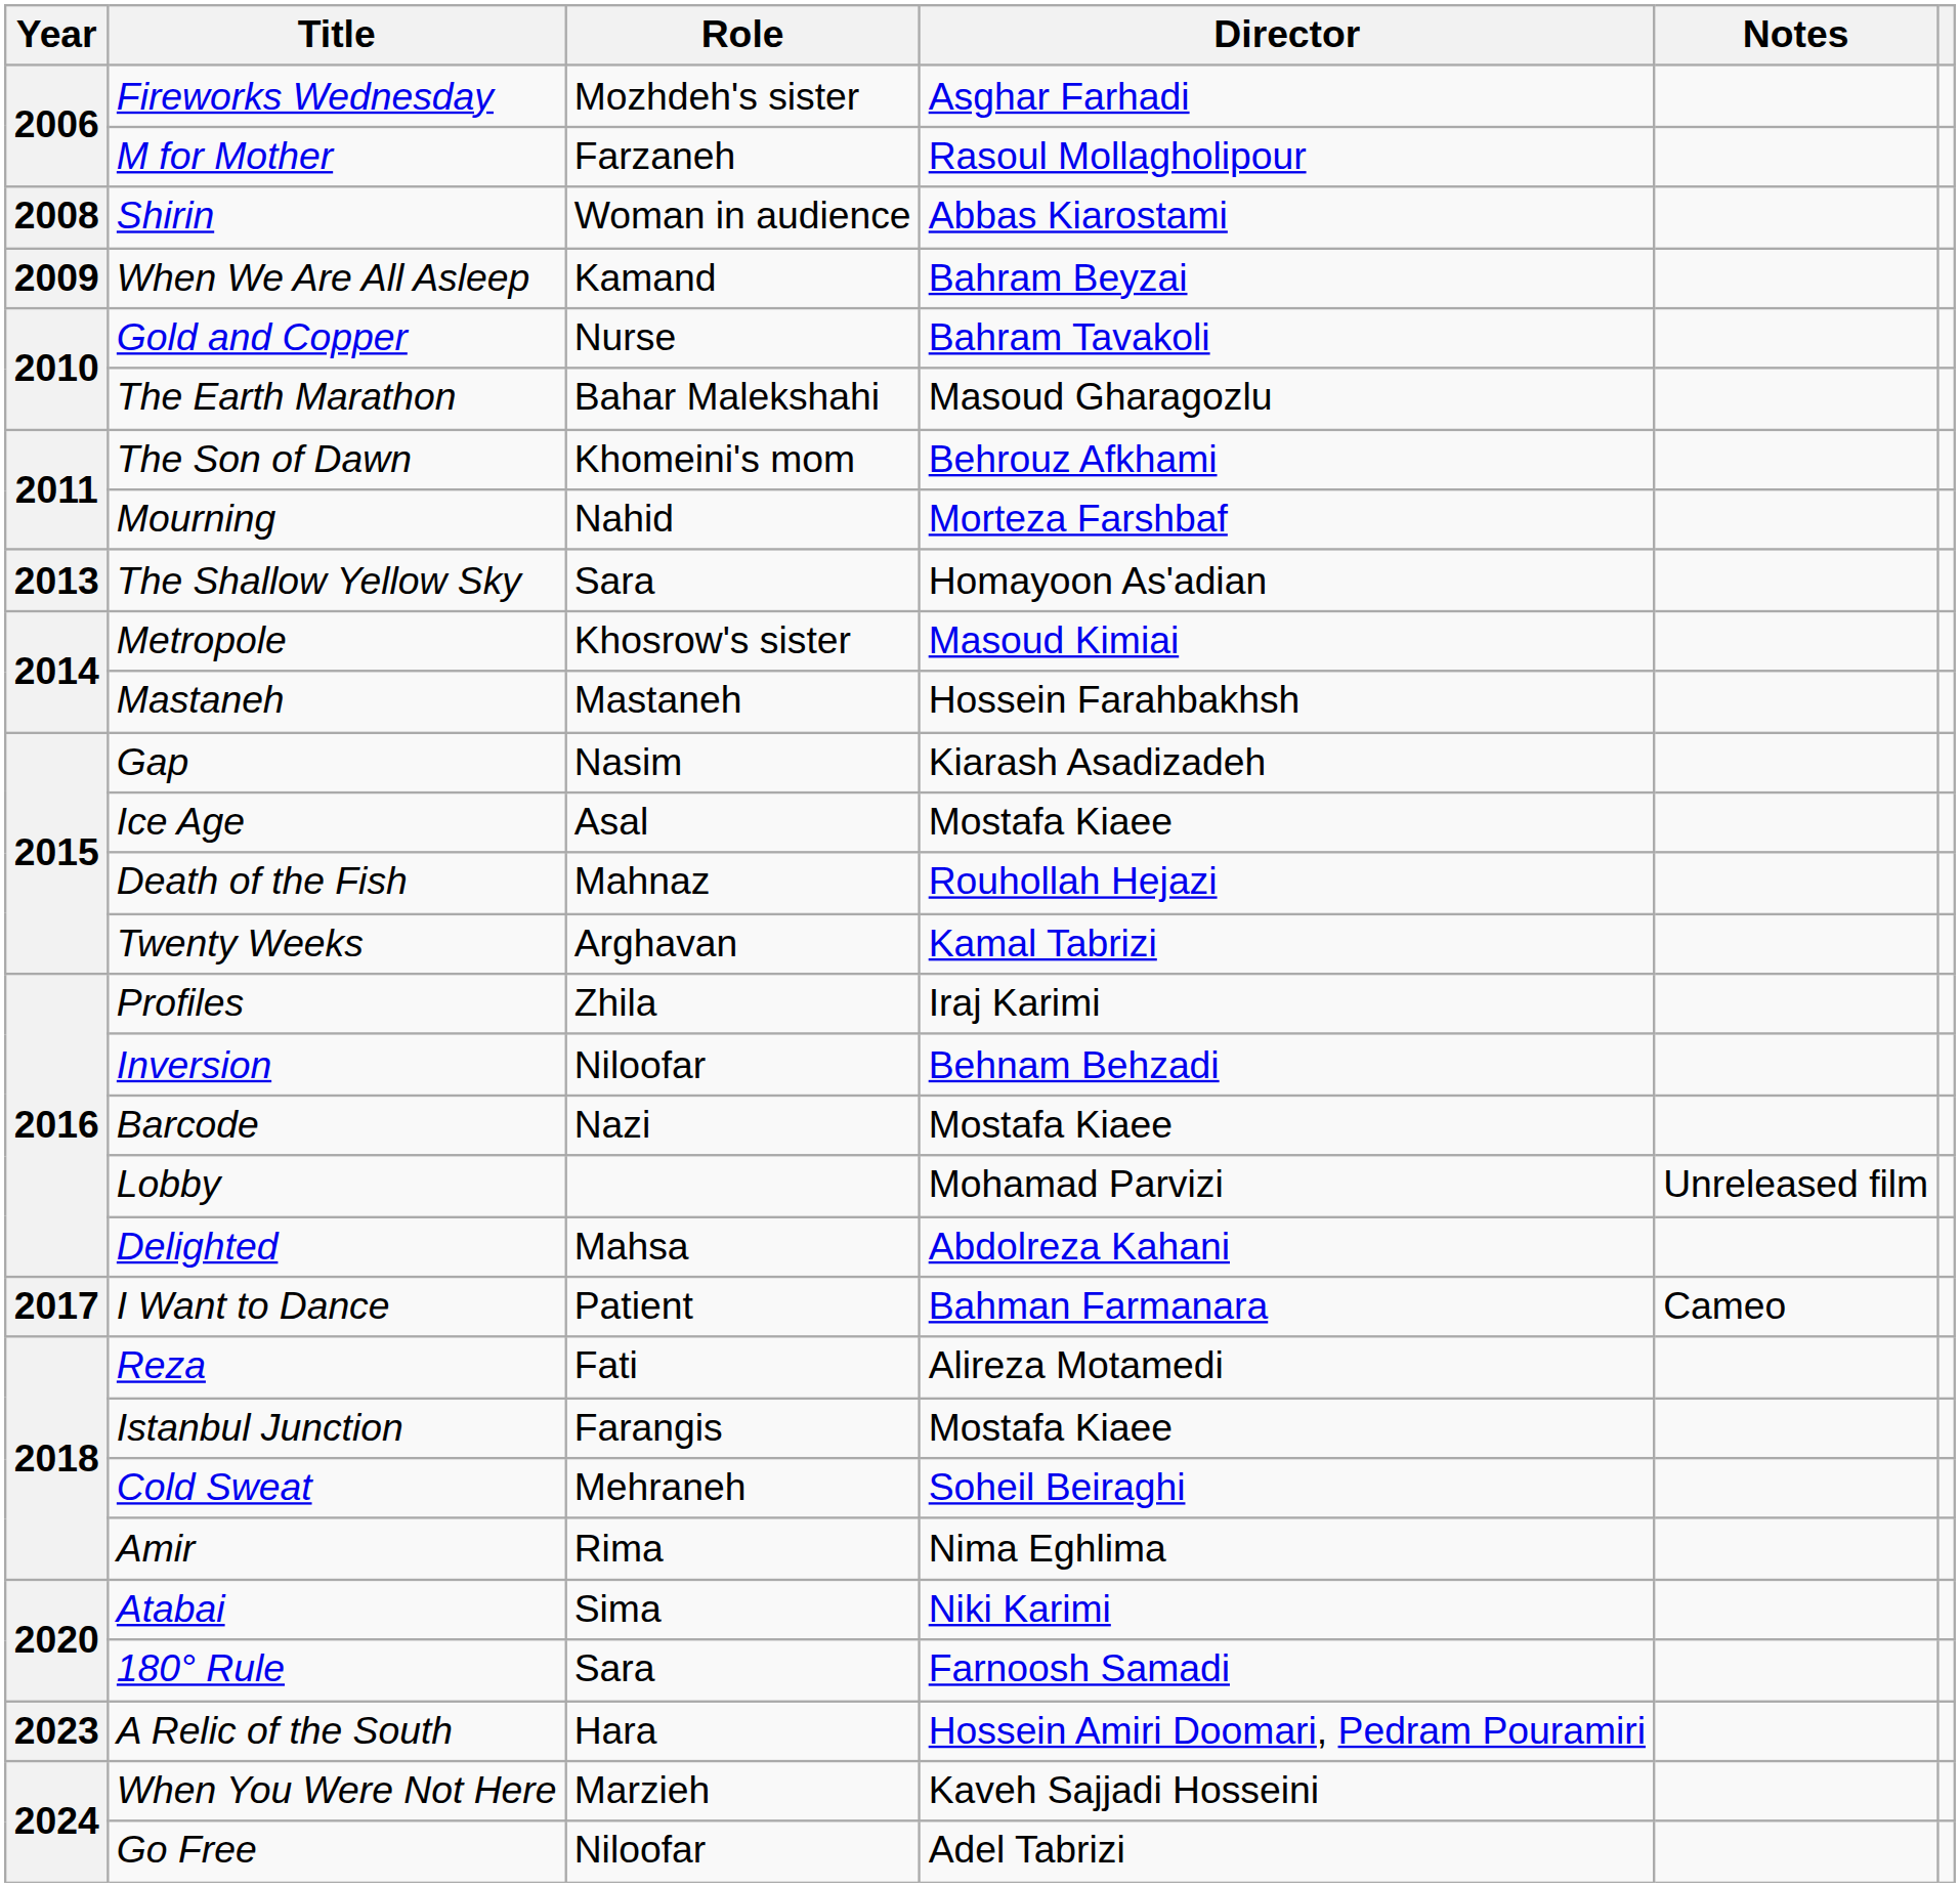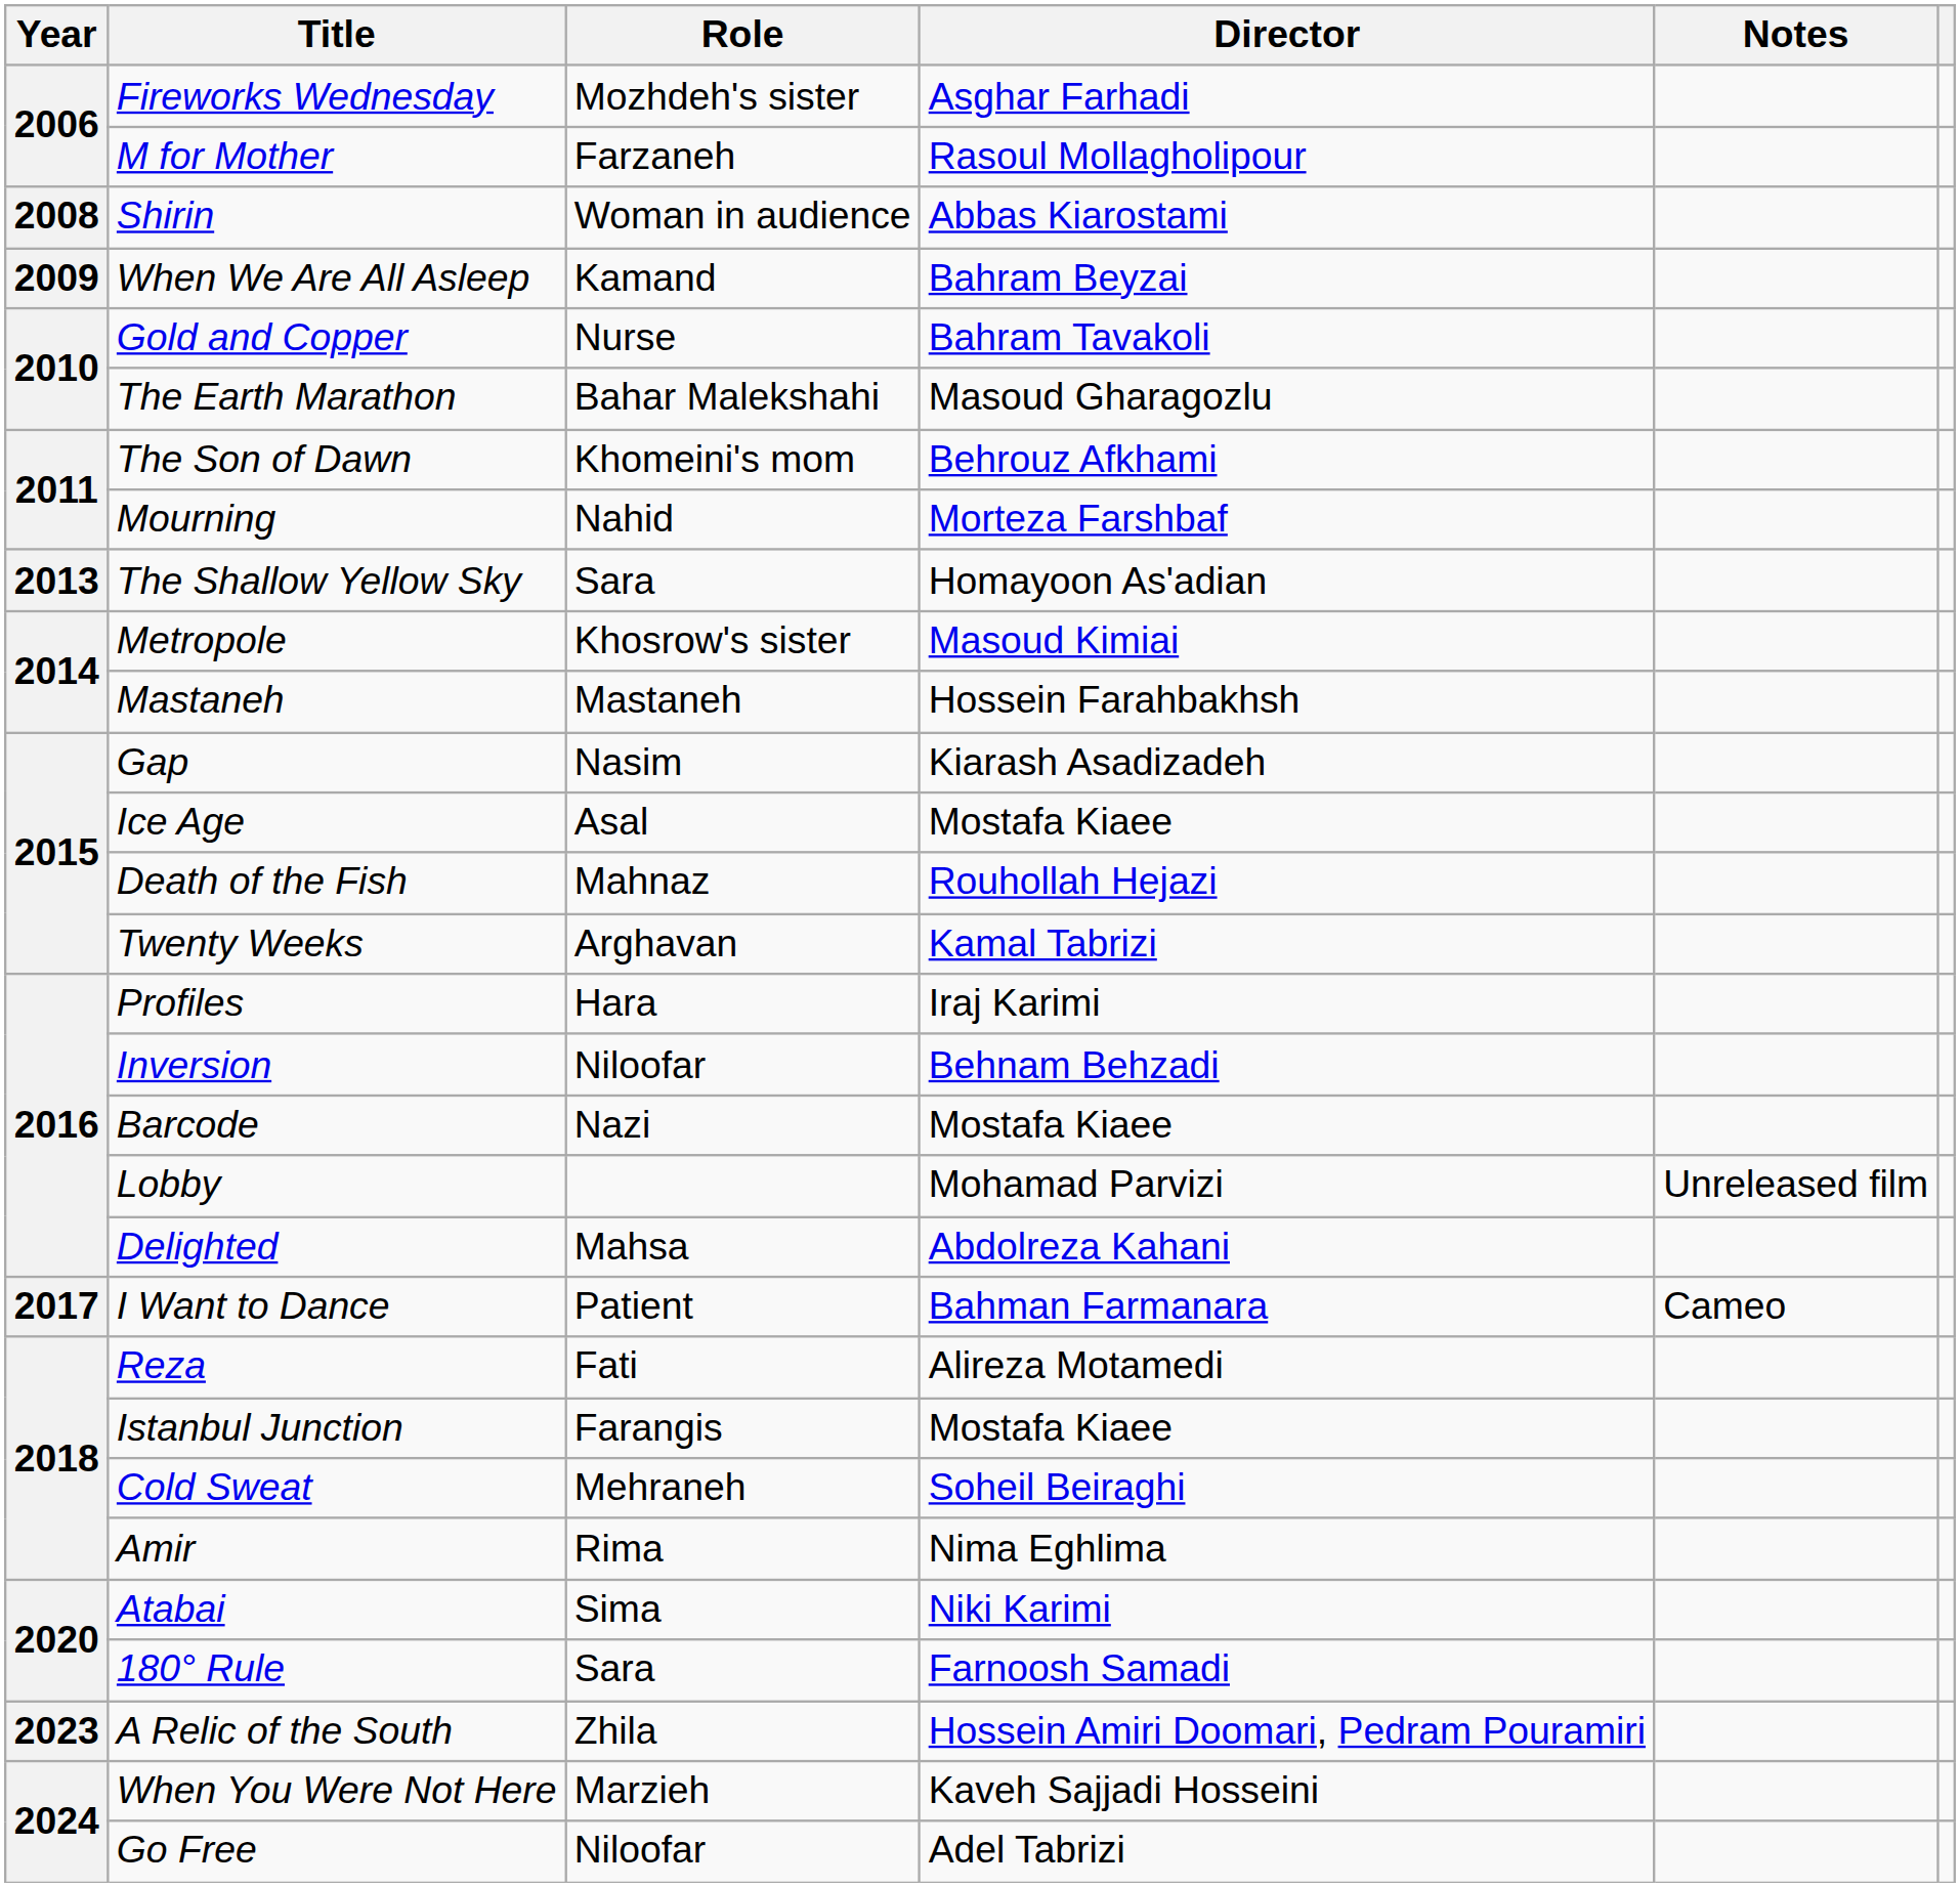Profiles | Role: Zhila -> Hara
A Relic of the South | Role: Hara -> Zhila
